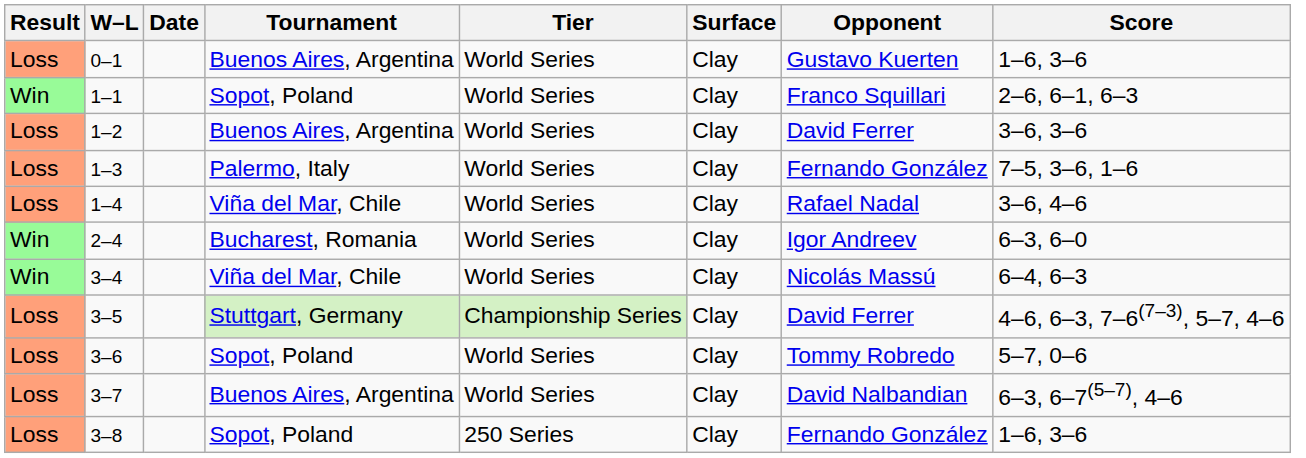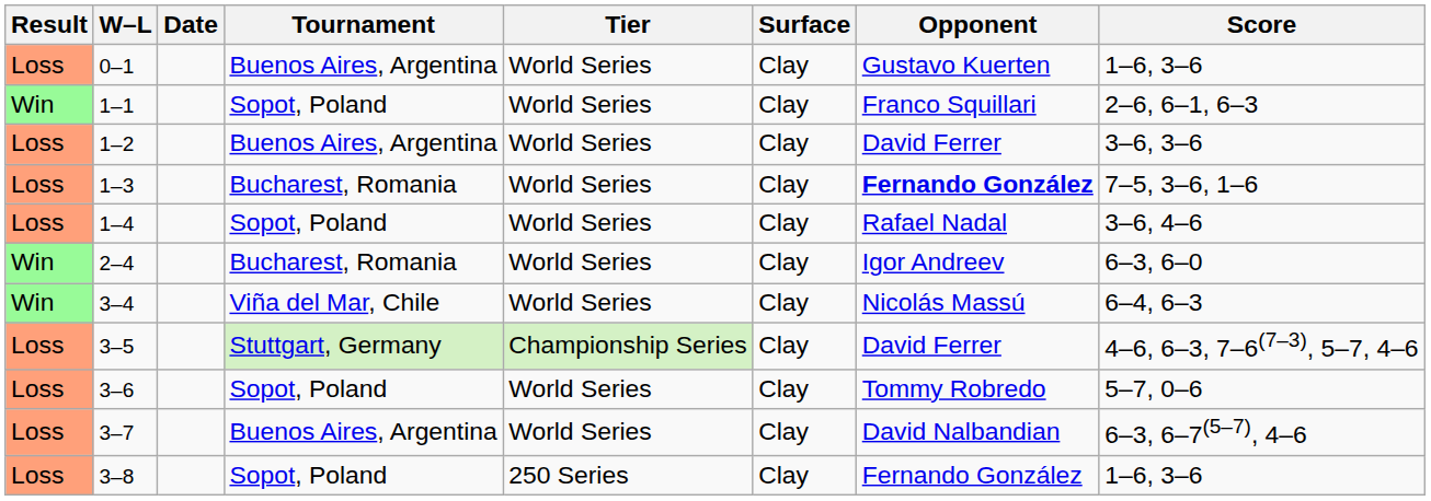1–3 | Tournament: Palermo, Italy -> Bucharest, Romania
1–3 | Opponent: normal -> bold
1–4 | Tournament: Viña del Mar, Chile -> Sopot, Poland
